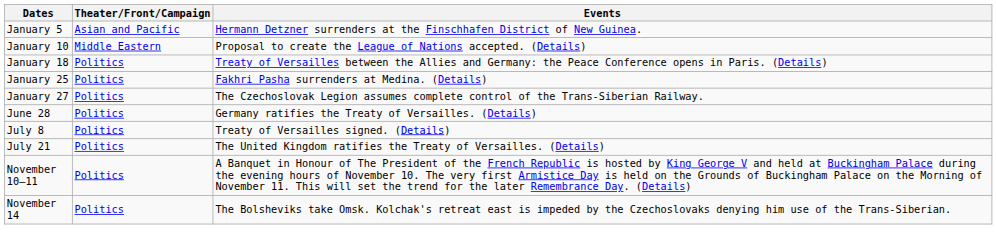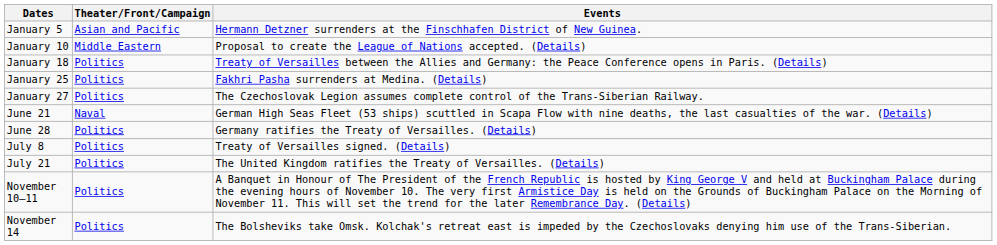+ row: June 21 | Naval | German High Seas Fleet (53 ships) scuttled in Scapa Flow with nine deaths, the last casualties of the war. (Details)
